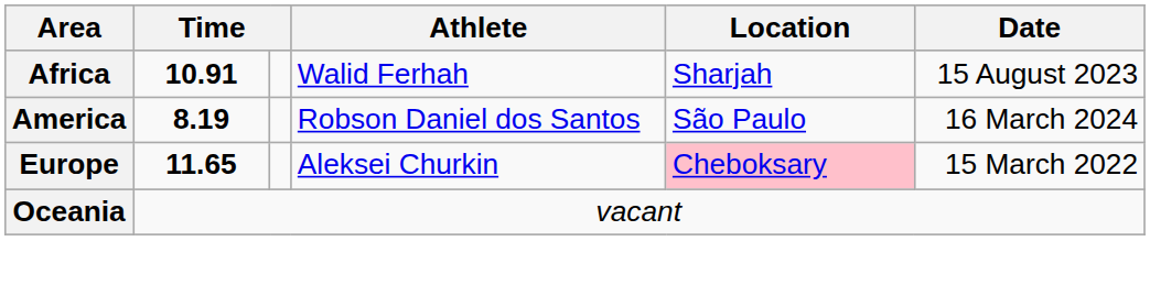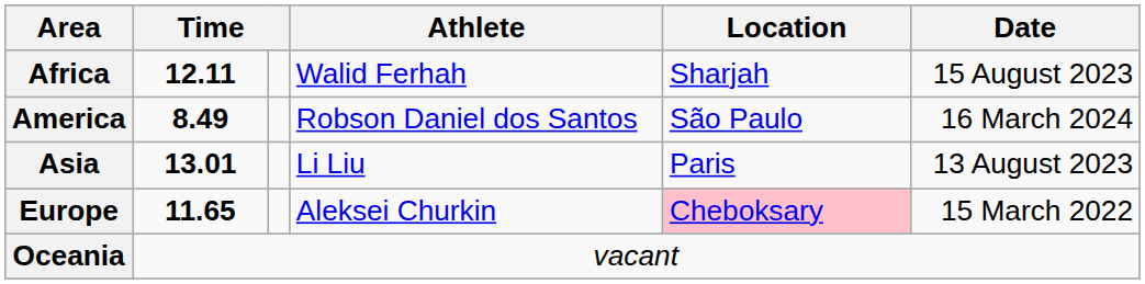Africa | column 2: 10.91 -> 12.11
America | column 2: 8.19 -> 8.49
+ row: Asia | 13.01 | Li Liu | Paris | 13 August 2023
